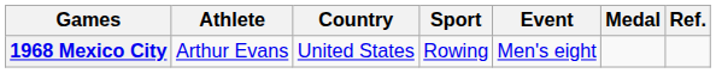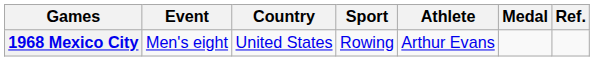columns swapped: Athlete <-> Event
